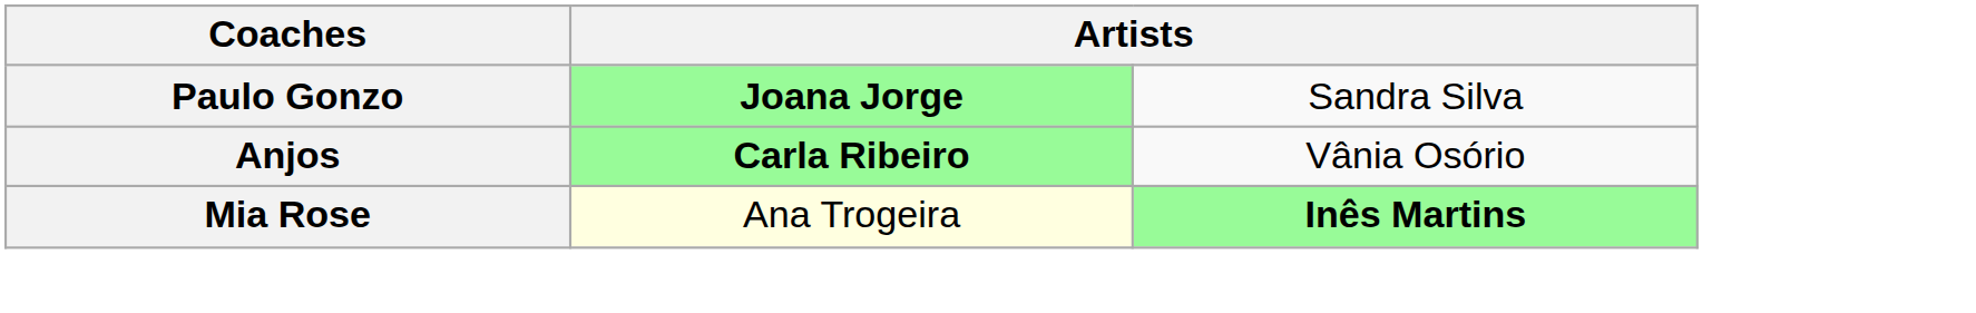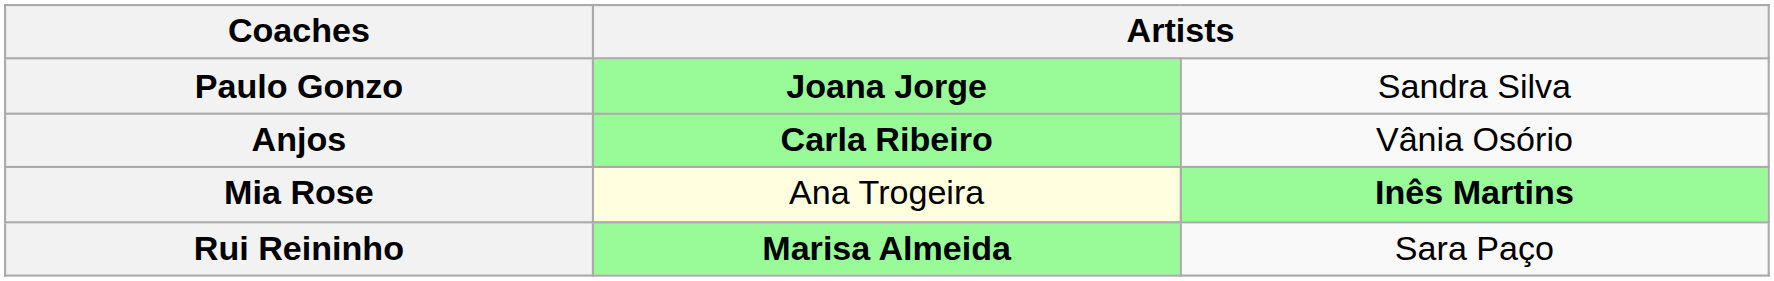+ row: Rui Reininho | Marisa Almeida | Sara Paço
